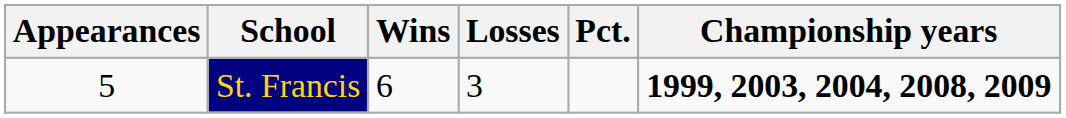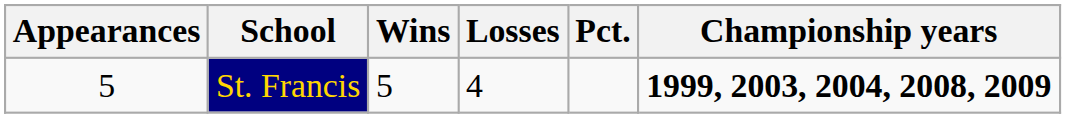St. Francis | Wins: 6 -> 5
St. Francis | Losses: 3 -> 4
